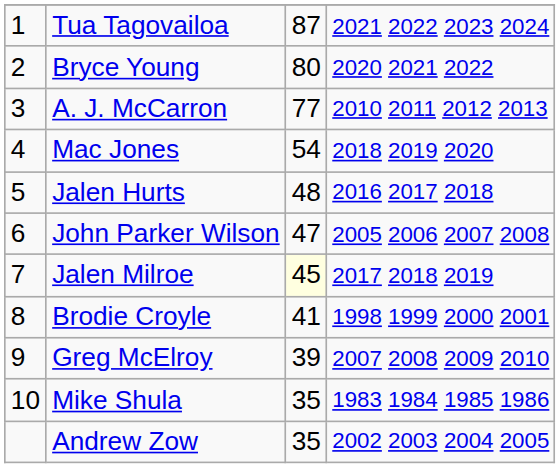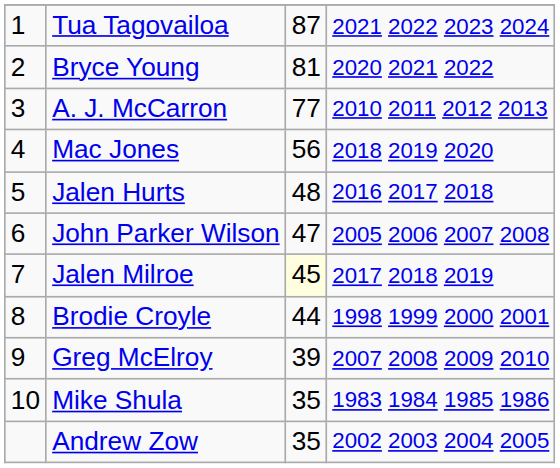Bryce Young | column 3: 80 -> 81
Mac Jones | column 3: 54 -> 56
Brodie Croyle | column 3: 41 -> 44
